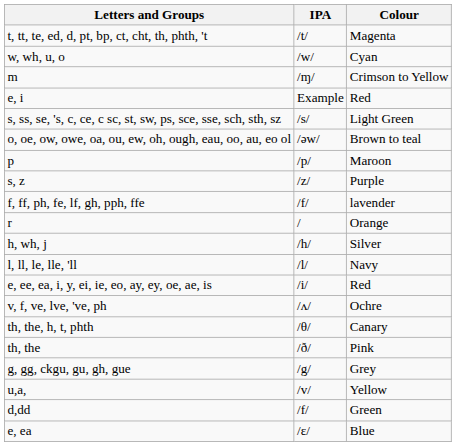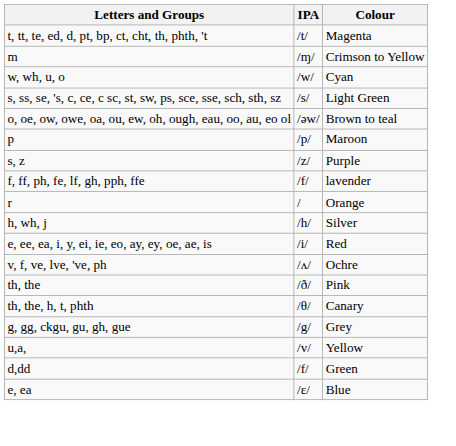rows swapped: w, wh, u, o <-> m
- row: e, i | Example | Red
- row: l, ll, le, lle, 'll | /l/ | Navy
rows swapped: th, the, h, t, phth <-> th, the
